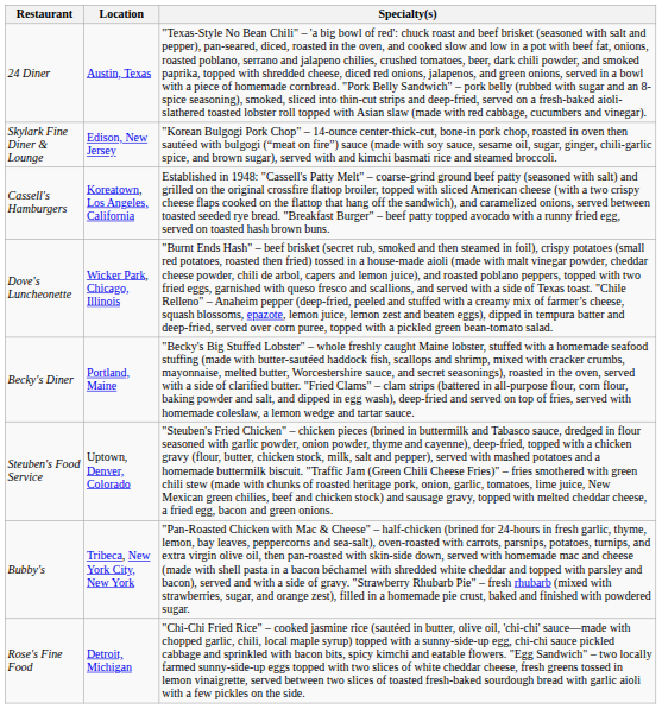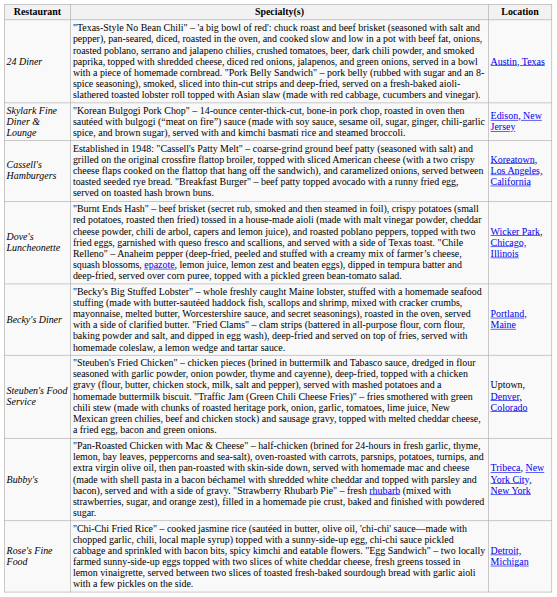columns swapped: Location <-> Specialty(s)
